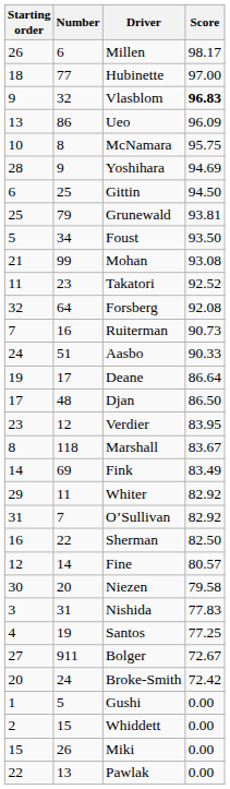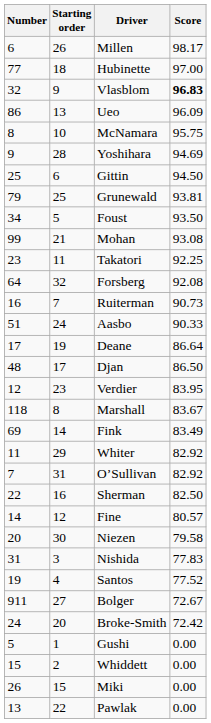columns swapped: Number <-> Starting order
Takatori | Score: 92.52 -> 92.25
Santos | Score: 77.25 -> 77.52
